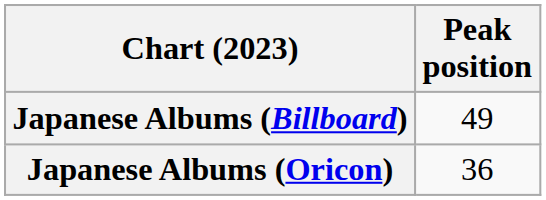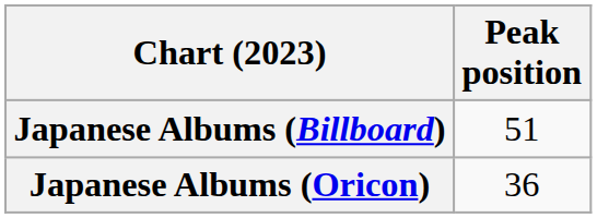Japanese Albums (Billboard) | Peak position: 49 -> 51
